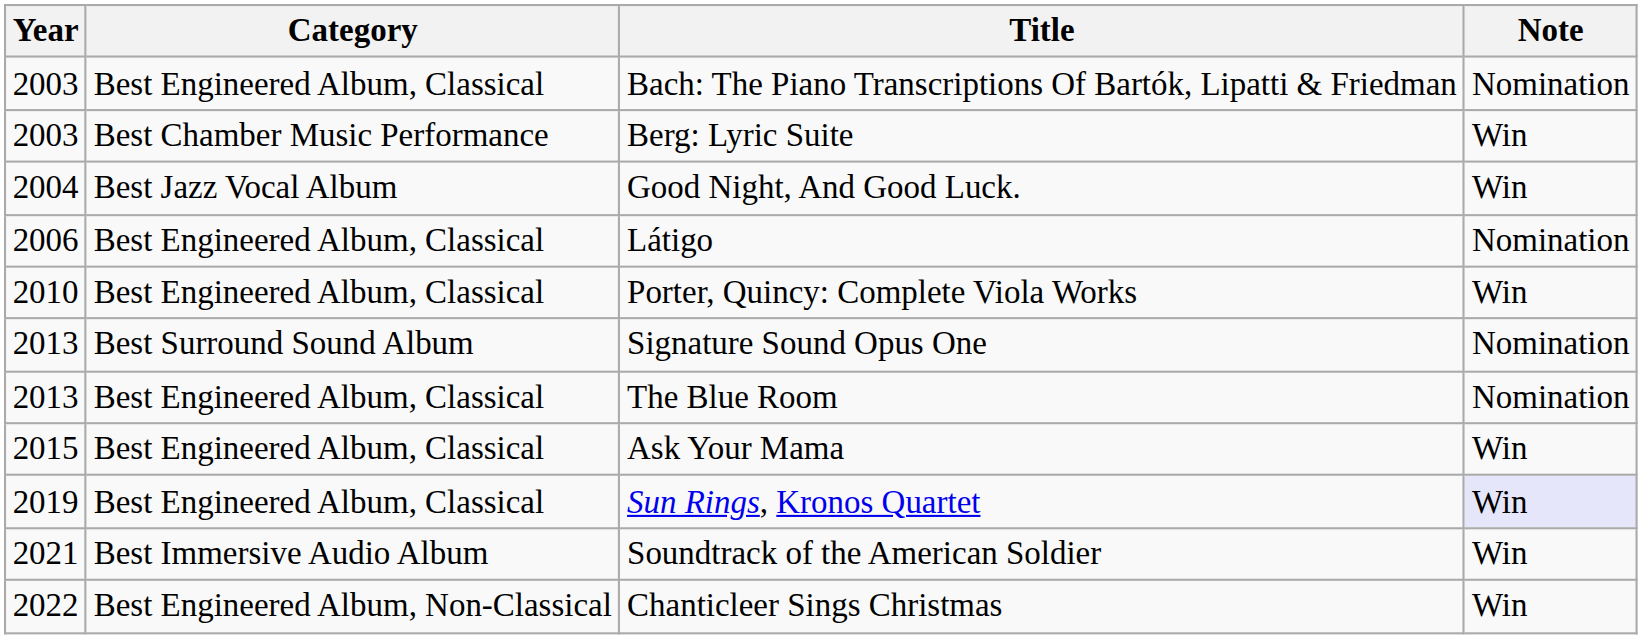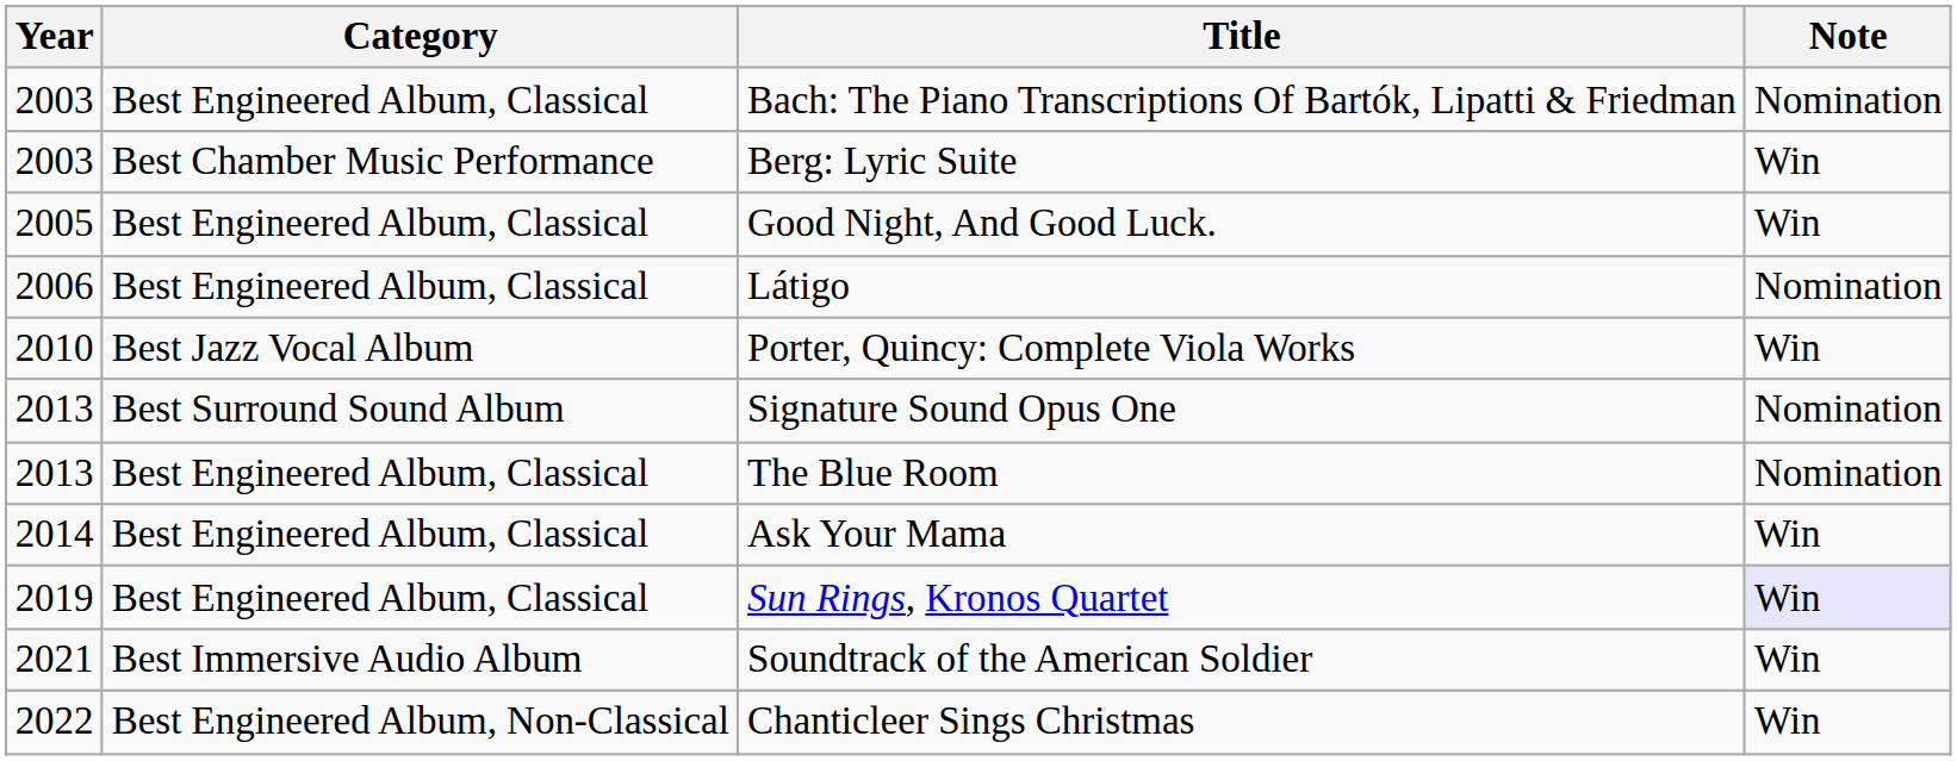Good Night, And Good Luck. | Year: 2004 -> 2005
Good Night, And Good Luck. | Category: Best Jazz Vocal Album -> Best Engineered Album, Classical
Porter, Quincy: Complete Viola Works | Category: Best Engineered Album, Classical -> Best Jazz Vocal Album
Ask Your Mama | Year: 2015 -> 2014
